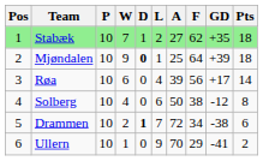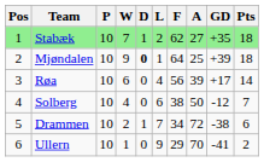columns swapped: F <-> A
Solberg | Pts: 8 -> 7
Drammen | D: bold -> normal
